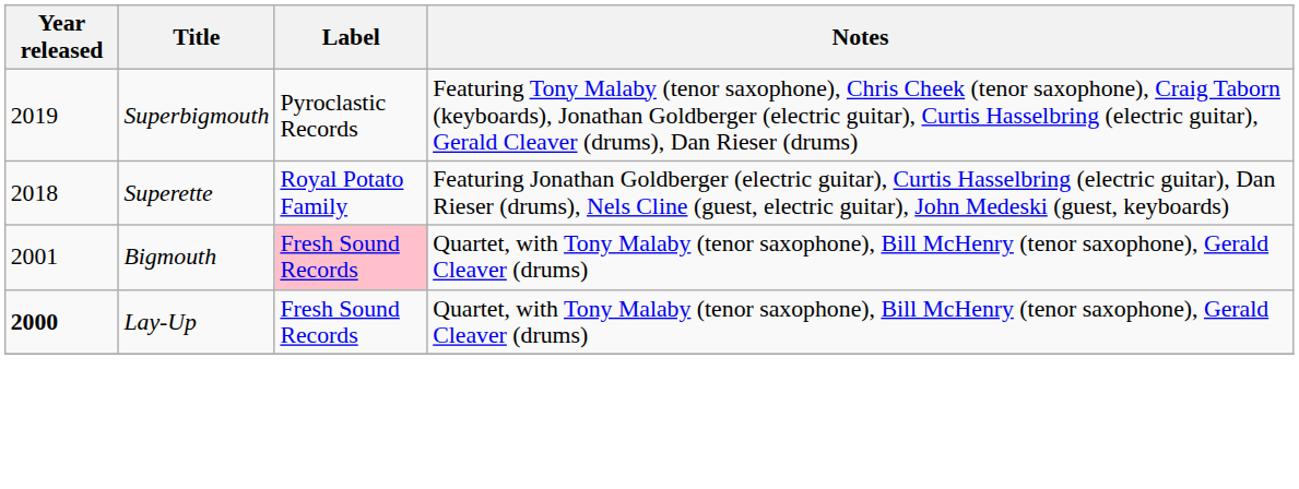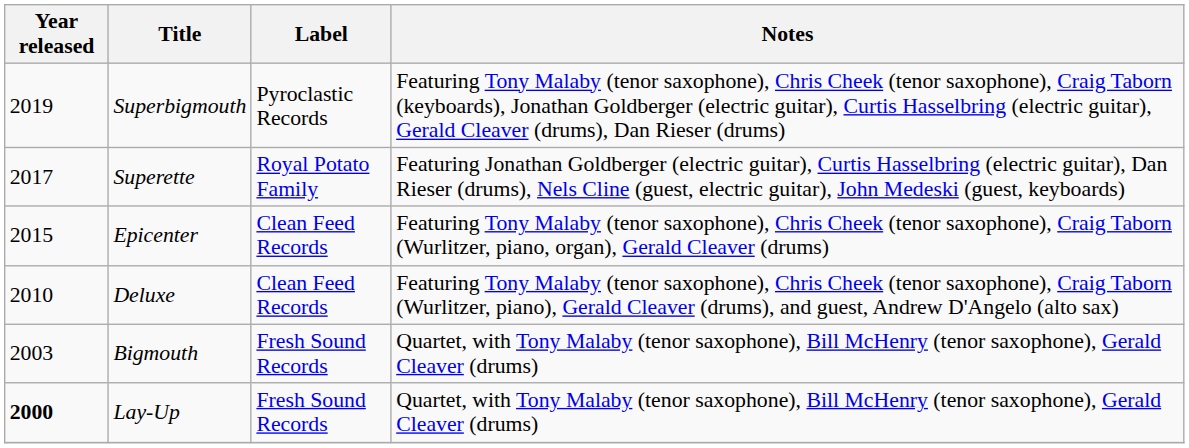Superette | Year released: 2018 -> 2017
+ row: 2015 | Epicenter | Clean Feed Records | Featuring Tony Malaby (tenor saxophone), Chris Cheek (tenor saxophone), Craig Taborn (Wurlitzer, piano, organ), Gerald Cleaver (drums)
+ row: 2010 | Deluxe | Clean Feed Records | Featuring Tony Malaby (tenor saxophone), Chris Cheek (tenor saxophone), Craig Taborn (Wurlitzer, piano), Gerald Cleaver (drums), and guest, Andrew D'Angelo (alto sax)
Bigmouth | Year released: 2001 -> 2003
Bigmouth | Label: pink background -> no background
